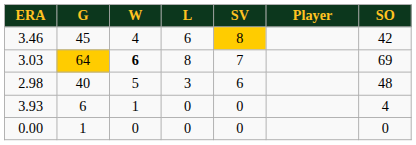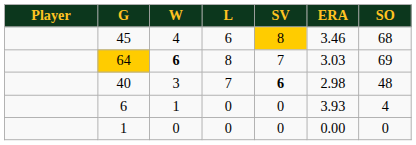columns swapped: Player <-> ERA
45 | SO: 42 -> 68
40 | W: 5 -> 3
40 | L: 3 -> 7
40 | SV: normal -> bold
